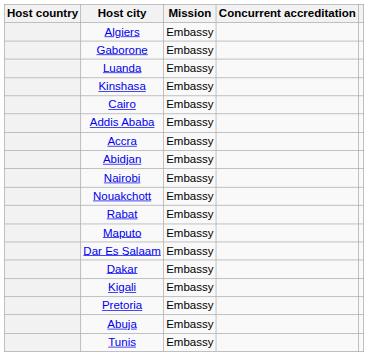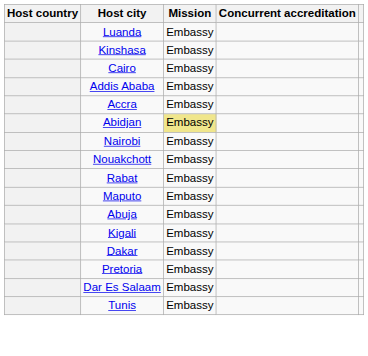- row: Algiers | Embassy
- row: Gaborone | Embassy
Abidjan | Mission: no background -> khaki background
rows swapped: Abuja <-> Dar Es Salaam
rows swapped: Kigali <-> Dakar
